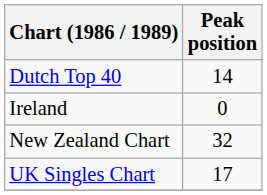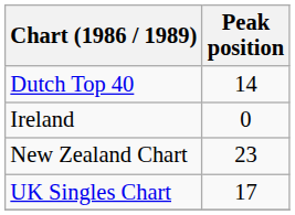New Zealand Chart | Peak position: 32 -> 23
